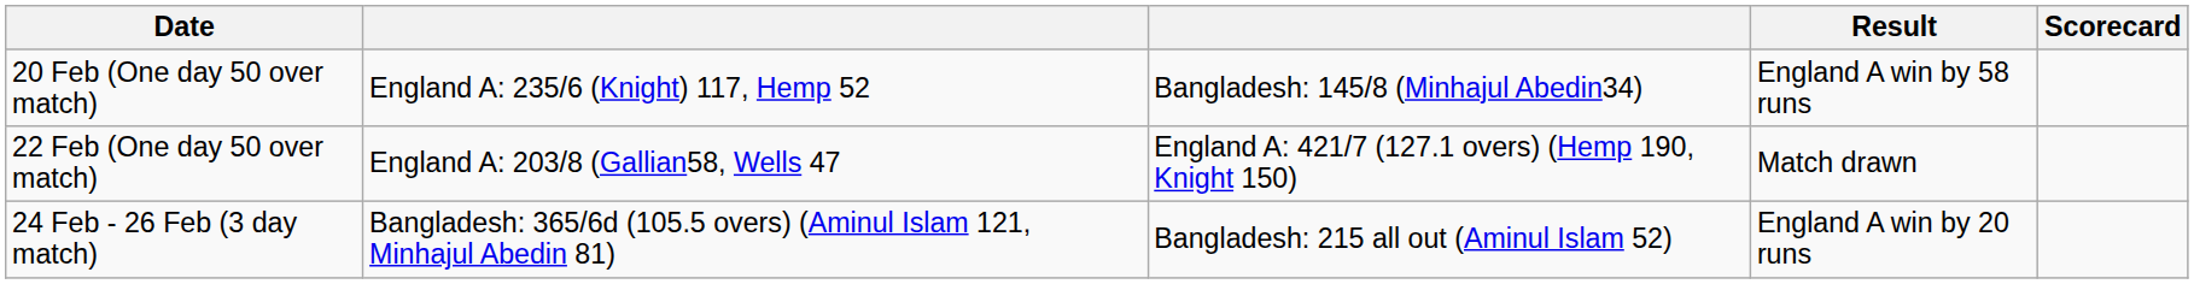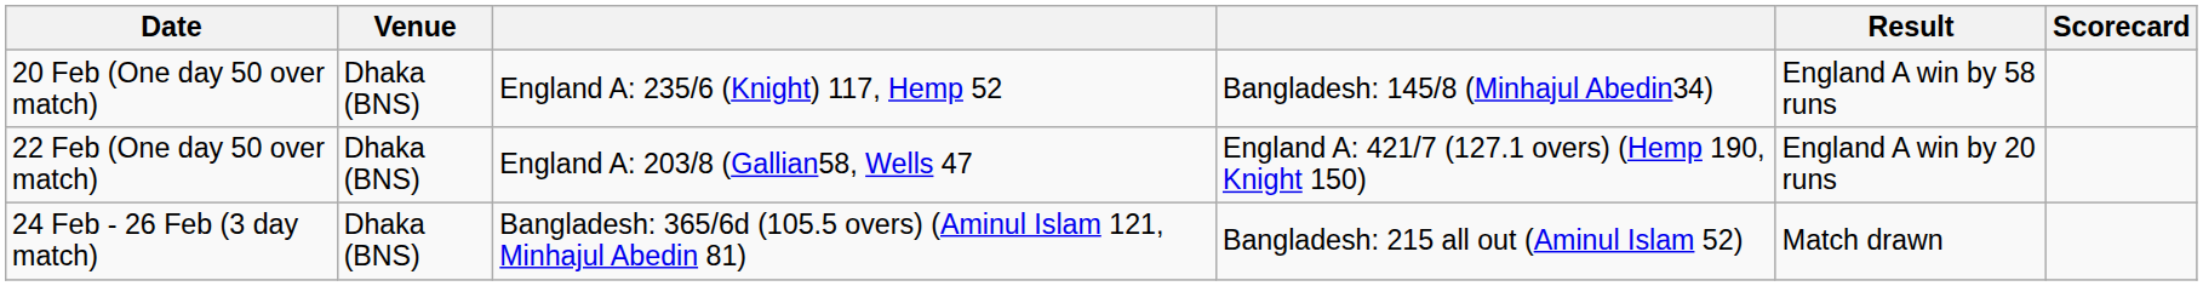+ column: Venue | Dhaka (BNS) | Dhaka (BNS) | Dhaka (BNS)
22 Feb (One day 50 over match) | Result: Match drawn -> England A win by 20 runs
24 Feb - 26 Feb (3 day match) | Result: England A win by 20 runs -> Match drawn
